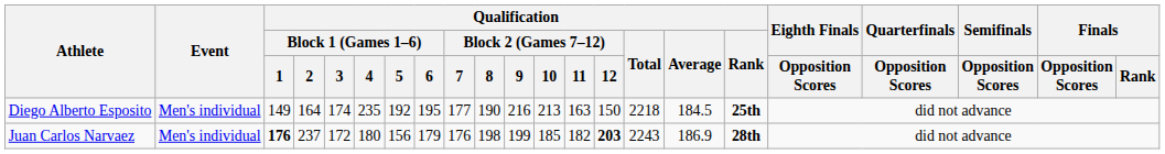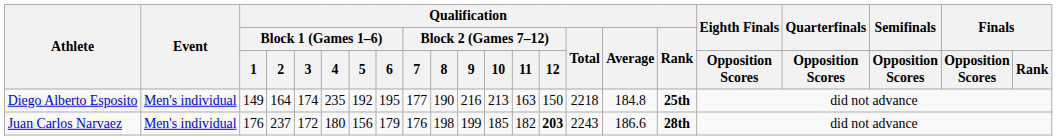Diego Alberto Esposito | Qualification / Average: 184.5 -> 184.8
Juan Carlos Narvaez | Qualification / Block 1 (Games 1–6) / 1: bold -> normal
Juan Carlos Narvaez | Qualification / Average: 186.9 -> 186.6
